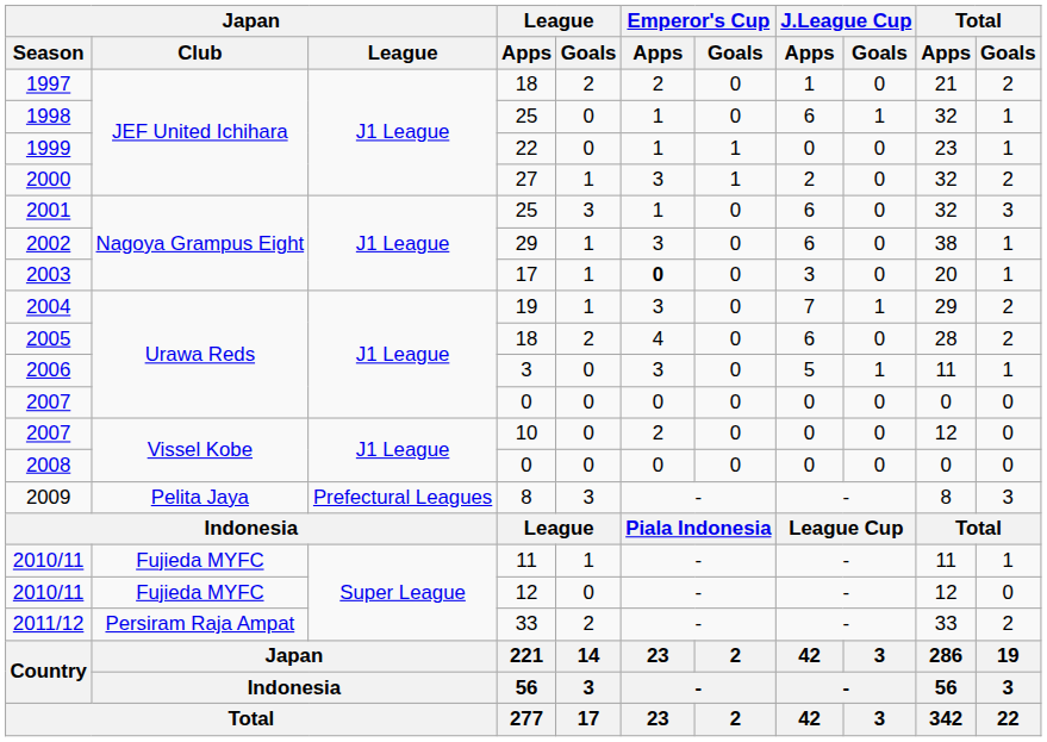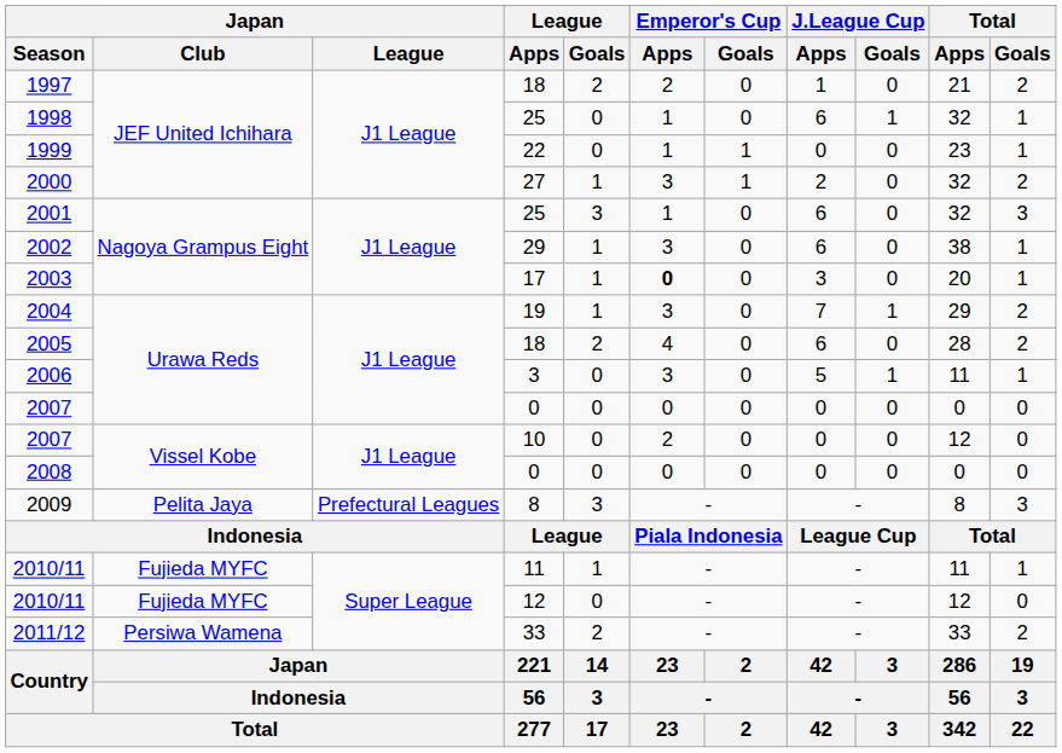2011/12 | Japan / Club: Persiram Raja Ampat -> Persiwa Wamena
